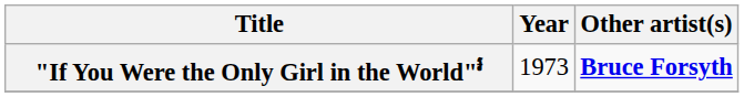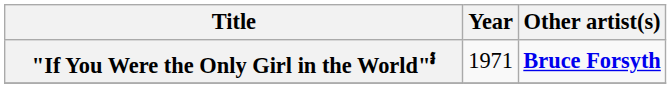"If You Were the Only Girl in the World"៛ | Year: 1973 -> 1971
